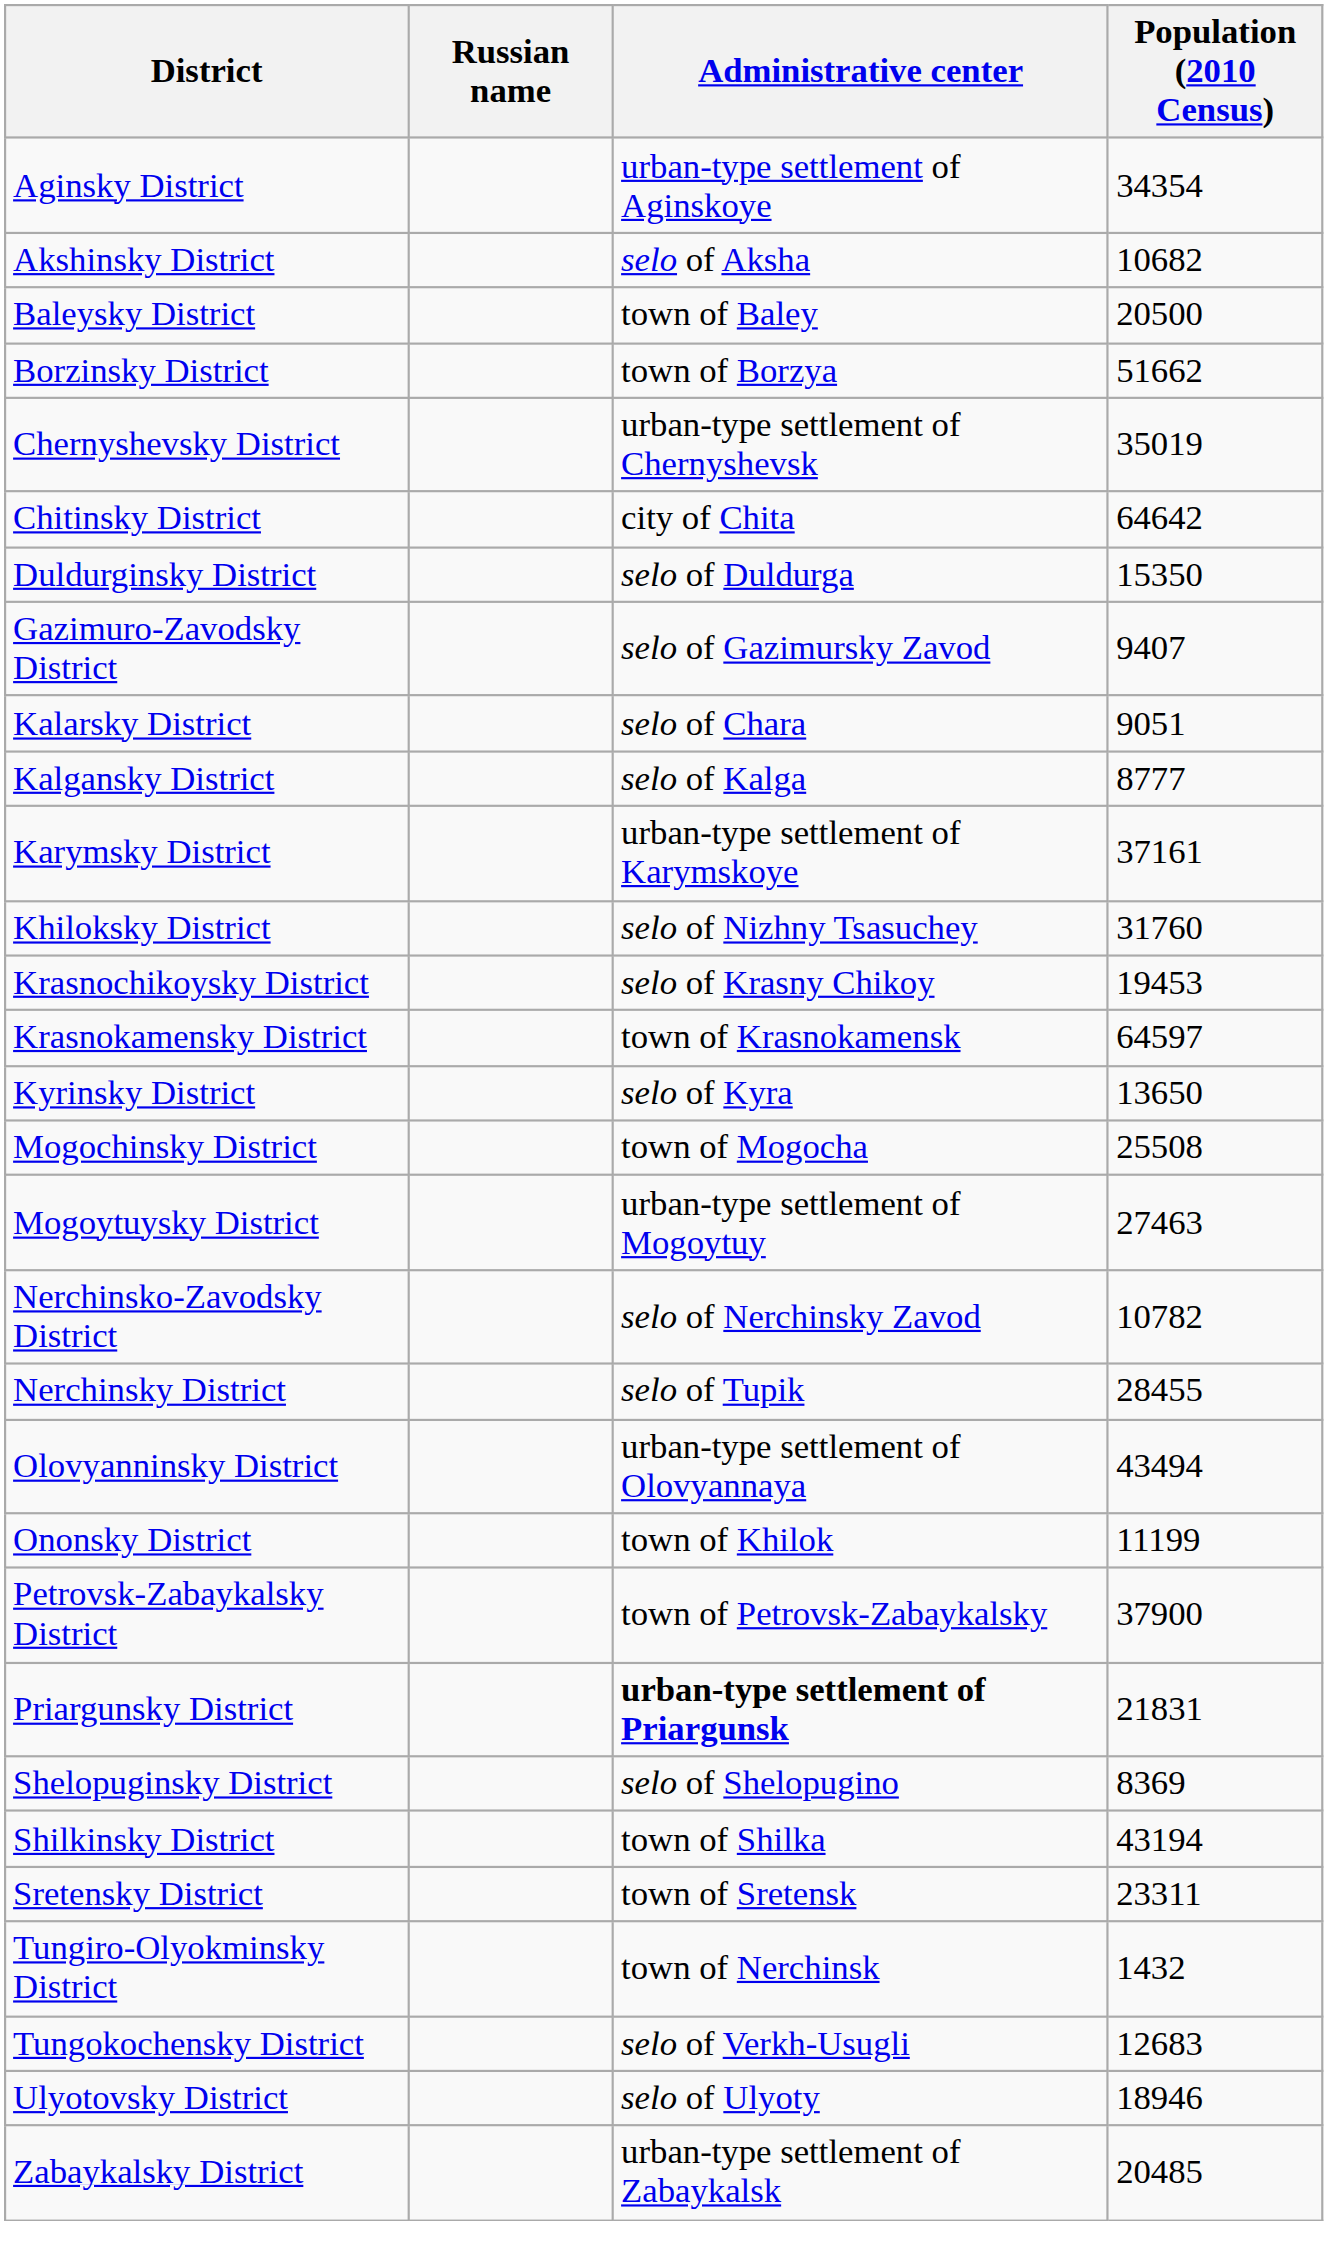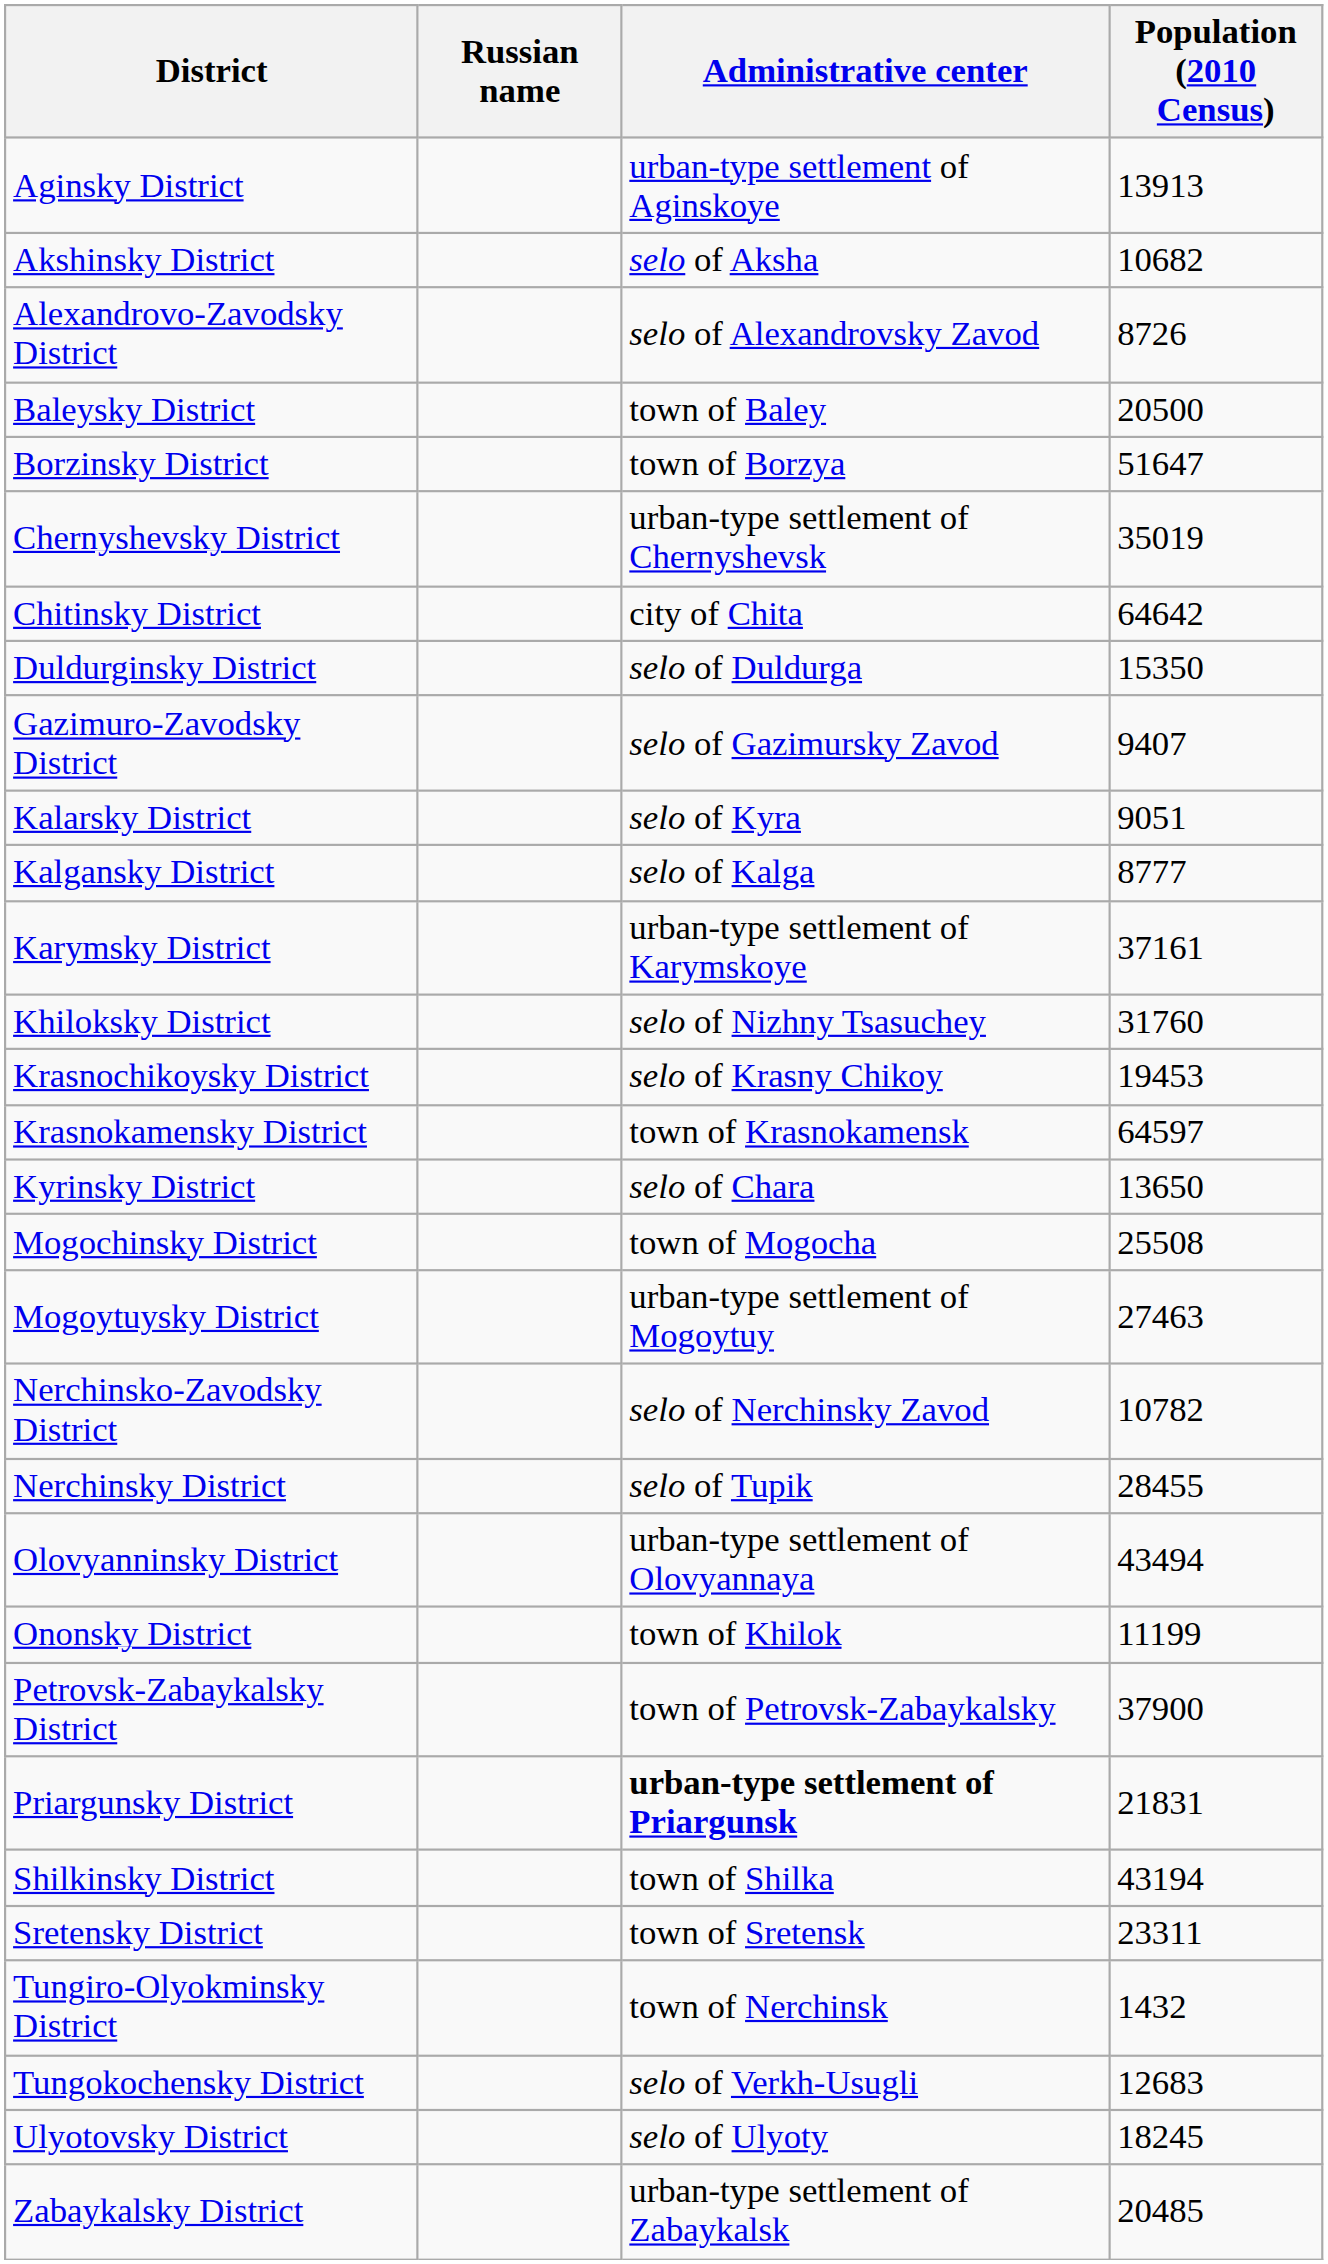Aginsky District | Population (2010 Census): 34354 -> 13913
+ row: Alexandrovo-Zavodsky District | selo of Alexandrovsky Zavod | 8726
Borzinsky District | Population (2010 Census): 51662 -> 51647
Kalarsky District | Administrative center: selo of Chara -> selo of Kyra
Kyrinsky District | Administrative center: selo of Kyra -> selo of Chara
- row: Shelopuginsky District | selo of Shelopugino | 8369
Ulyotovsky District | Population (2010 Census): 18946 -> 18245
